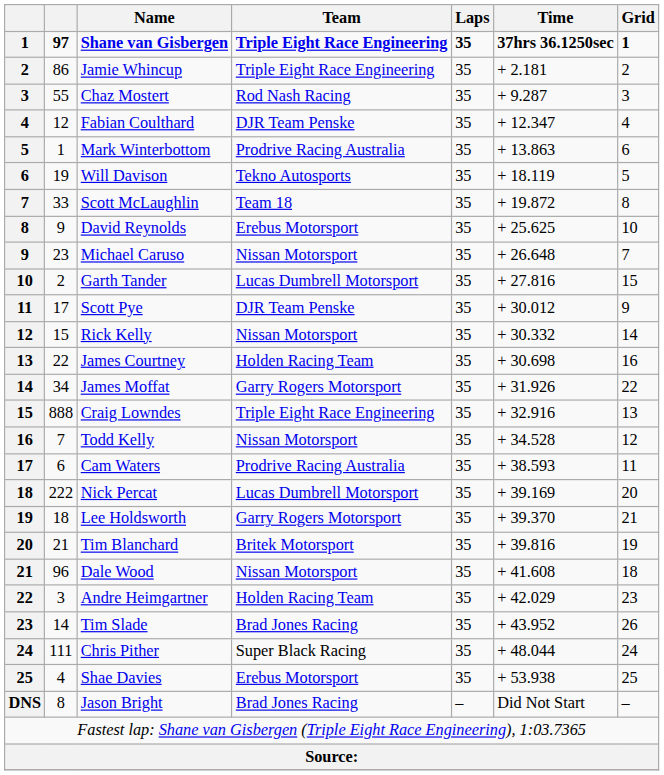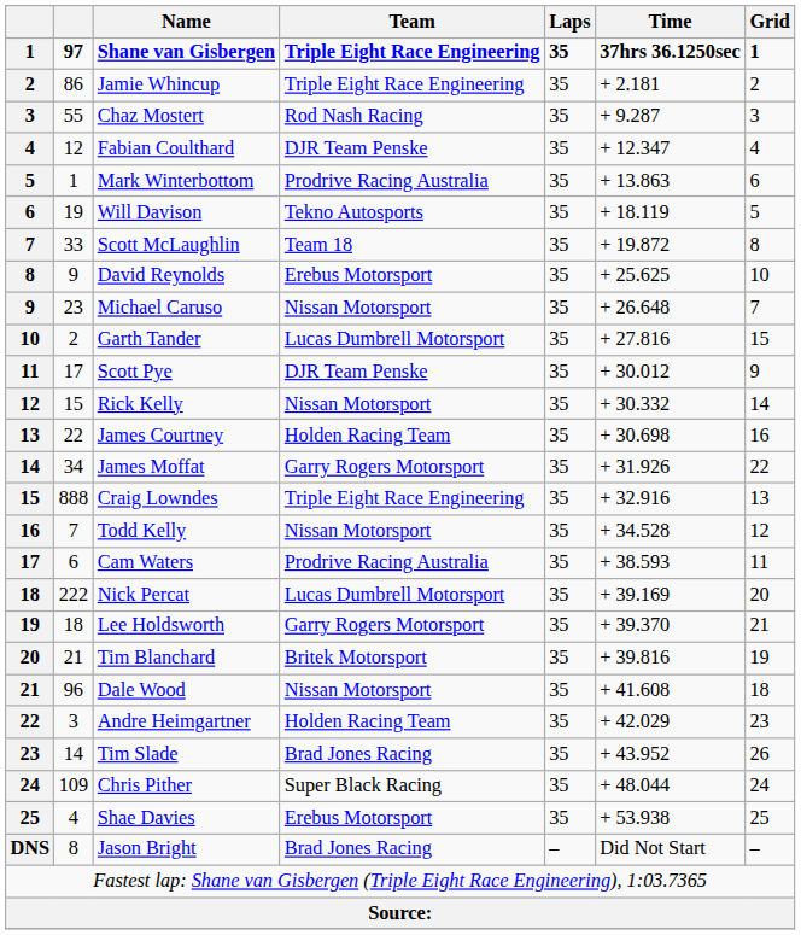Chris Pither | column 2: 111 -> 109
